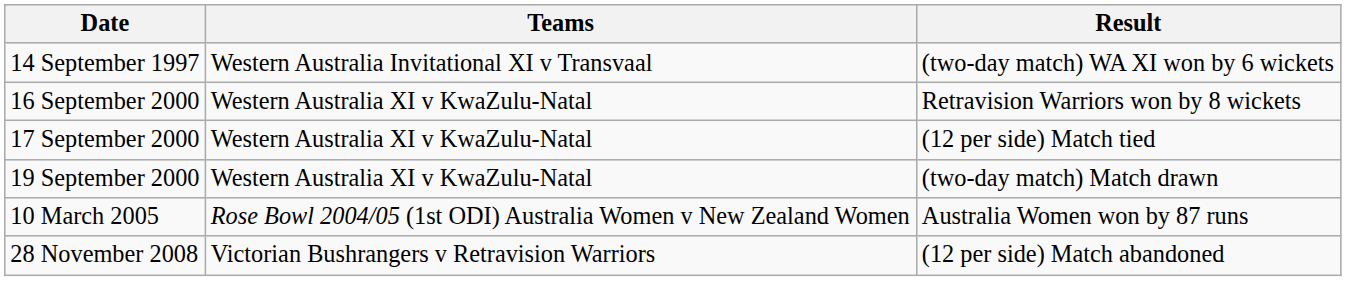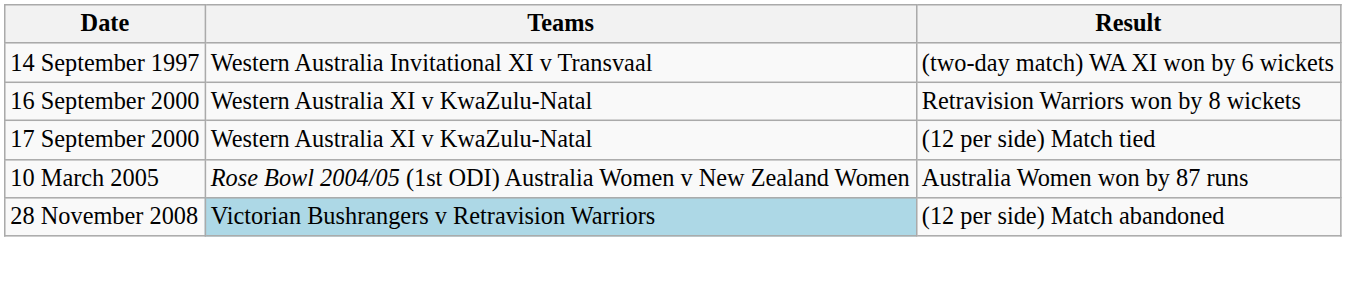- row: 19 September 2000 | Western Australia XI v KwaZulu-Natal | (two-day match) Match drawn
28 November 2008 | Teams: no background -> lightblue background
